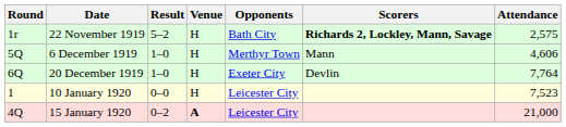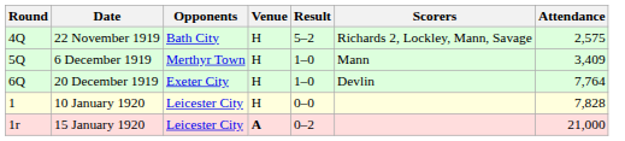columns swapped: Opponents <-> Result
22 November 1919 | Round: 1r -> 4Q
22 November 1919 | Scorers: bold -> normal
6 December 1919 | Attendance: 4,606 -> 3,409
10 January 1920 | Attendance: 7,523 -> 7,828
15 January 1920 | Round: 4Q -> 1r
